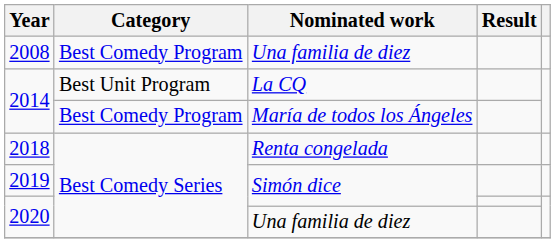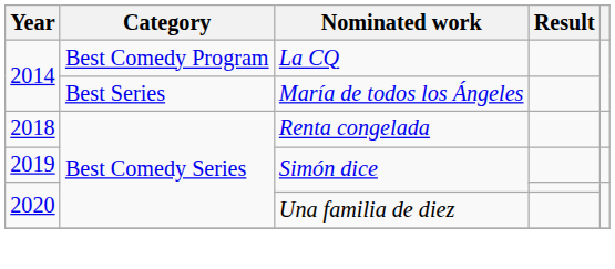- row: 2008 | Best Comedy Program | Una familia de diez
2014 / La CQ | Category: Best Unit Program -> Best Comedy Program
2014 / María de todos los Ángeles | Category: Best Comedy Program -> Best Series
